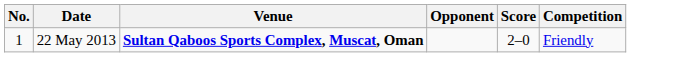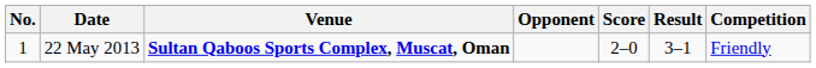+ column: Result | 3–1
